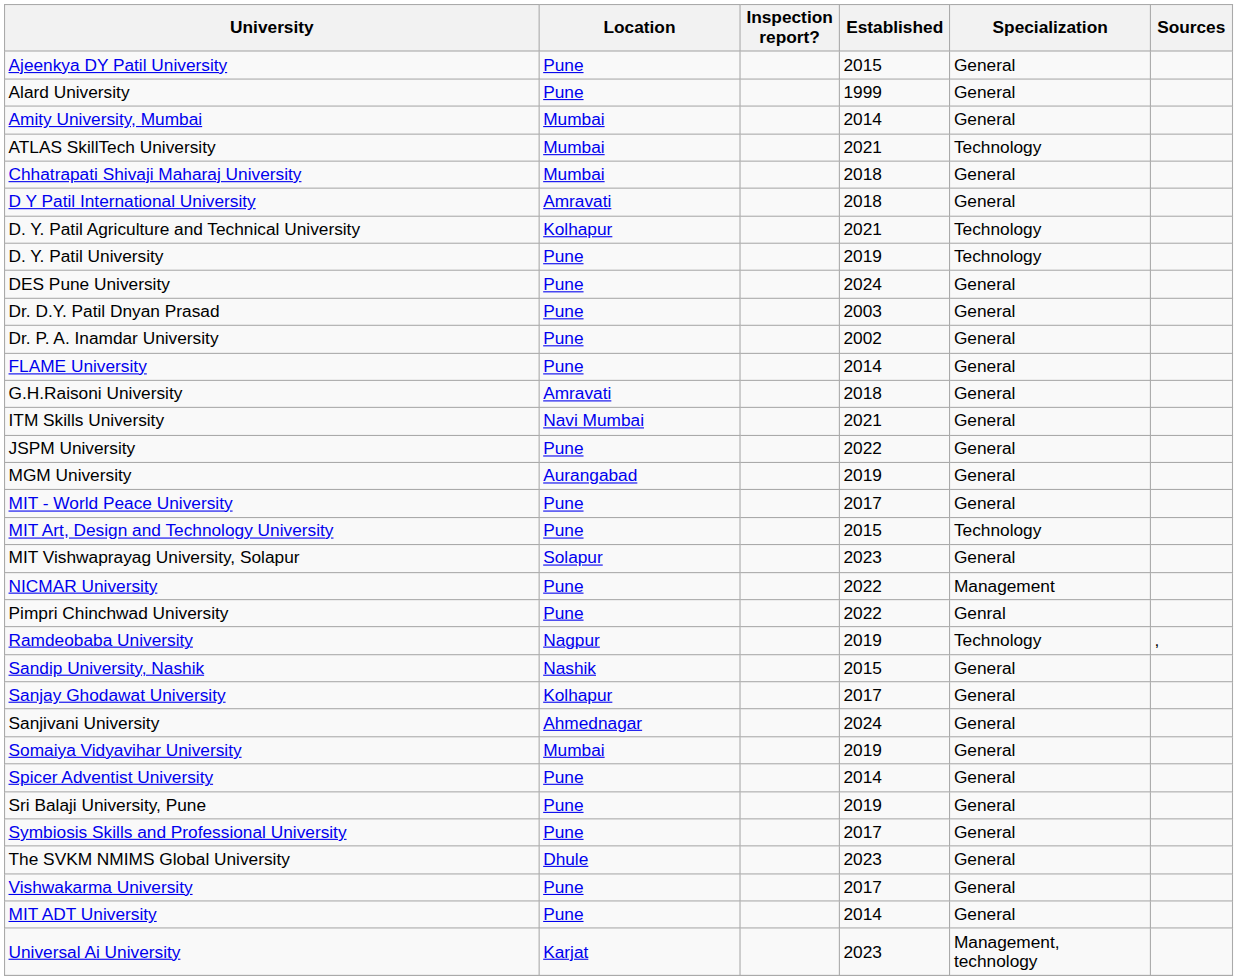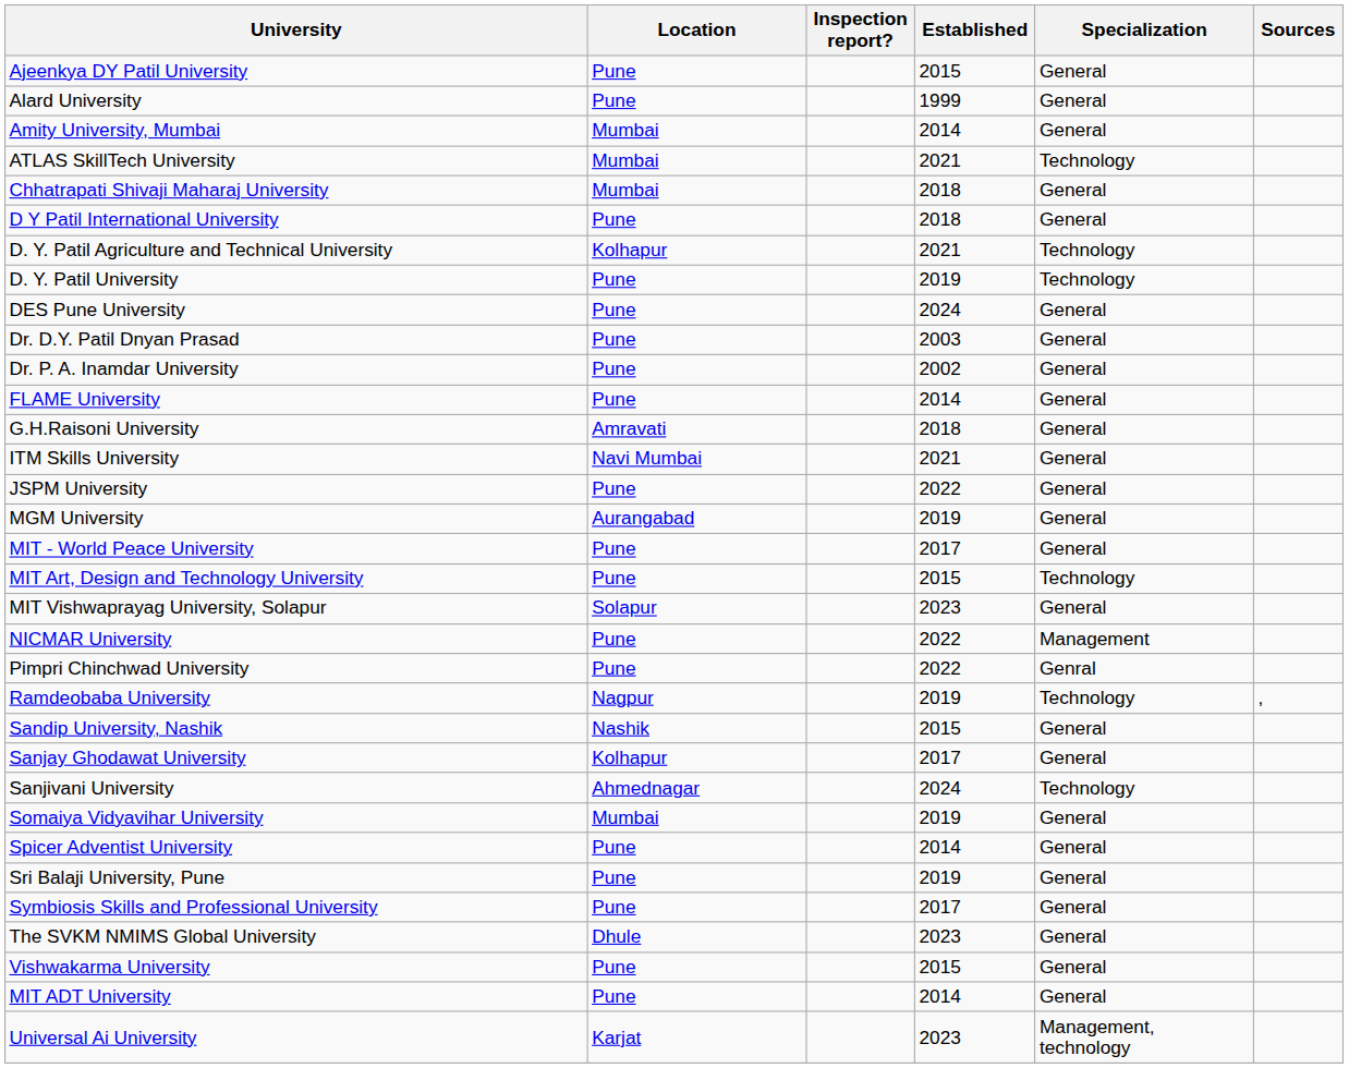D Y Patil International University | Location: Amravati -> Pune
Sanjivani University | Specialization: General -> Technology
Vishwakarma University | Established: 2017 -> 2015
